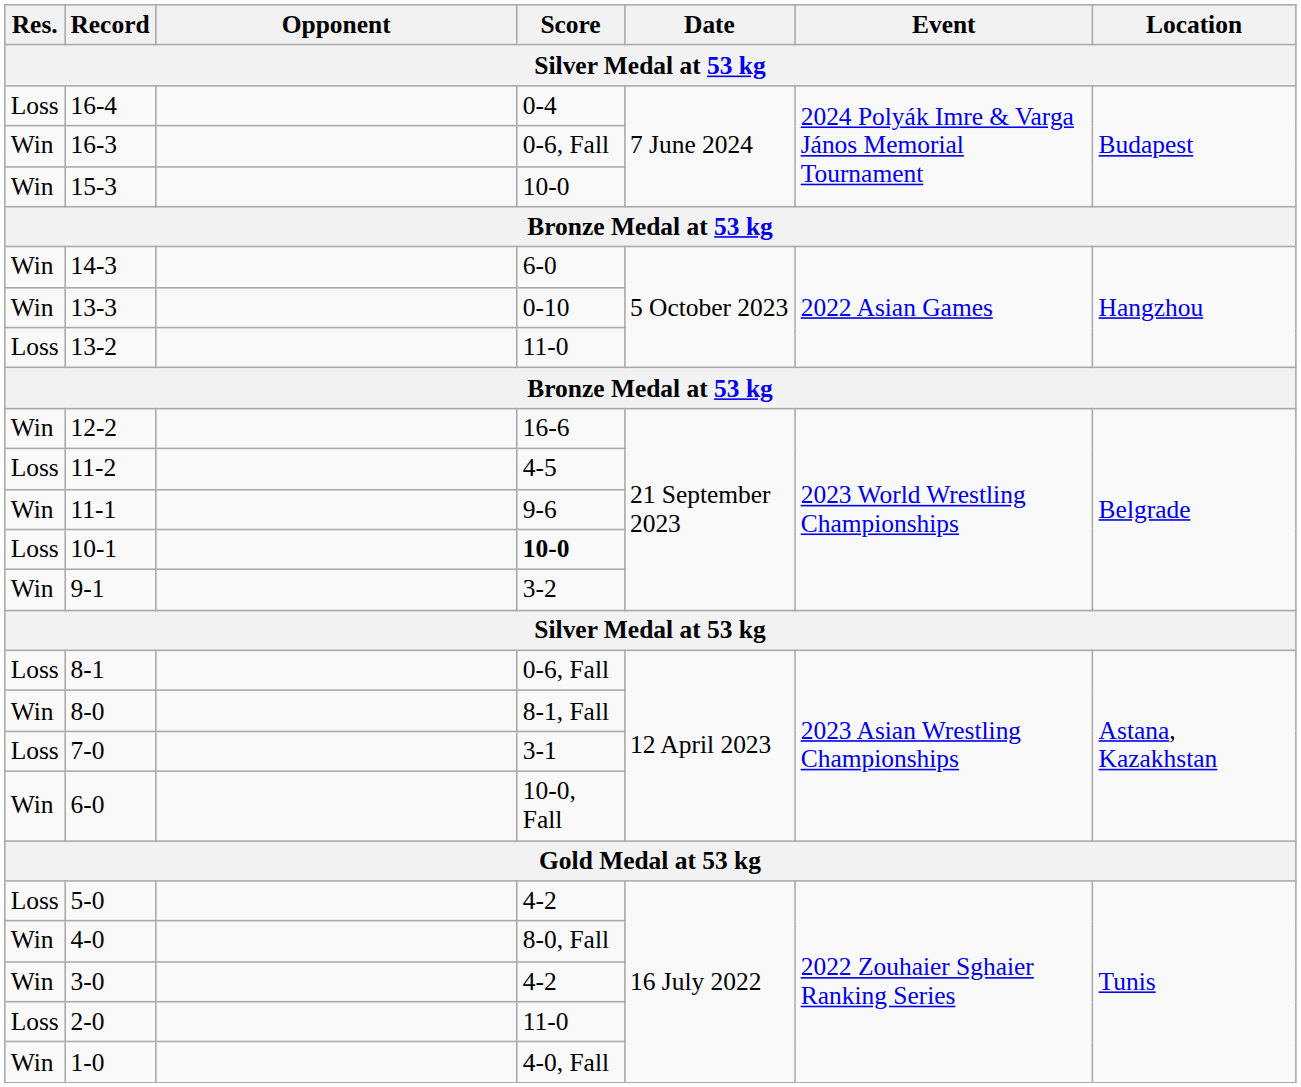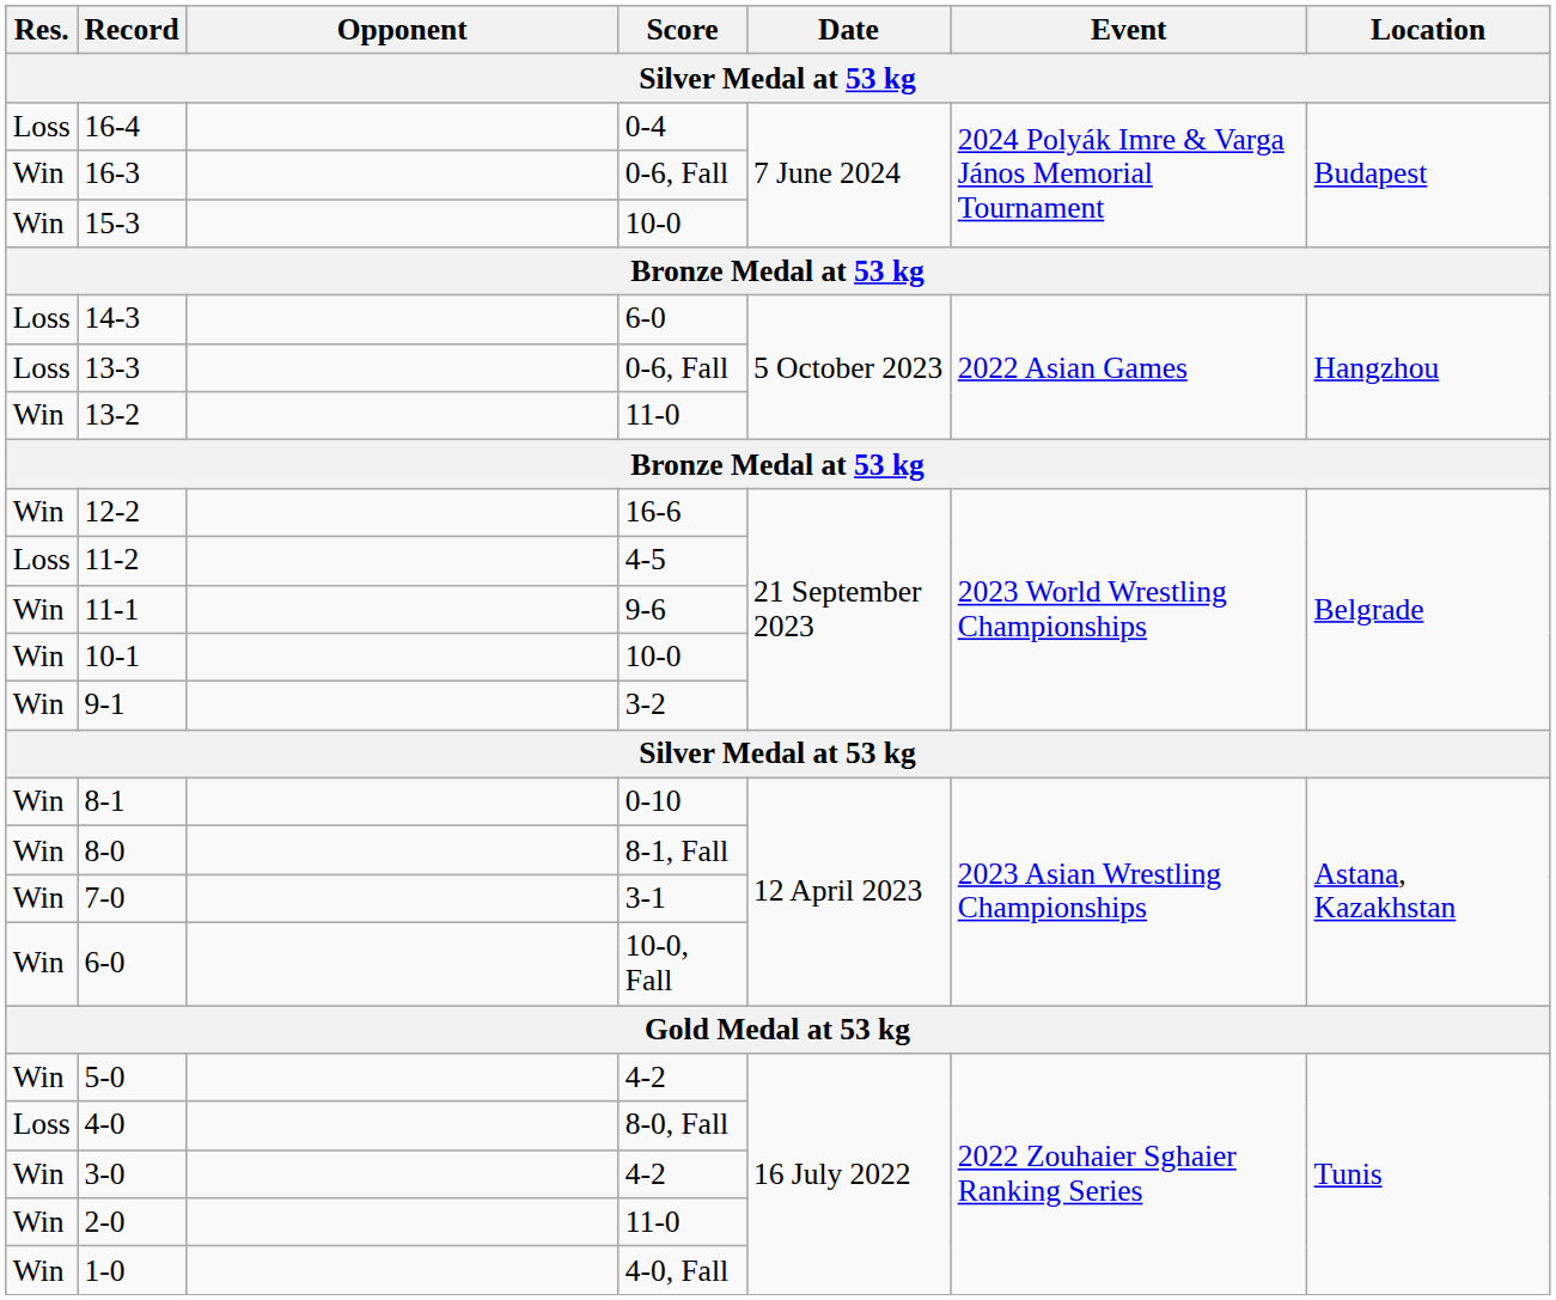14-3 | Res.: Win -> Loss
13-3 | Res.: Win -> Loss
13-3 | Score: 0-10 -> 0-6, Fall
13-2 | Res.: Loss -> Win
10-1 | Res.: Loss -> Win
10-1 | Score: bold -> normal
8-1 | Res.: Loss -> Win
8-1 | Score: 0-6, Fall -> 0-10
7-0 | Res.: Loss -> Win
5-0 | Res.: Loss -> Win
4-0 | Res.: Win -> Loss
2-0 | Res.: Loss -> Win
